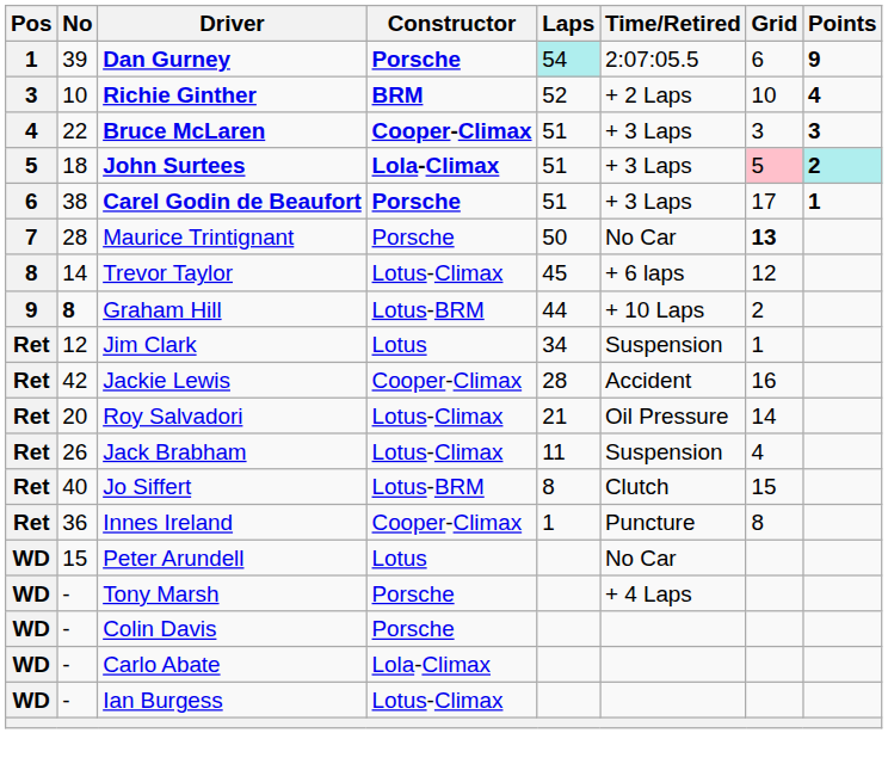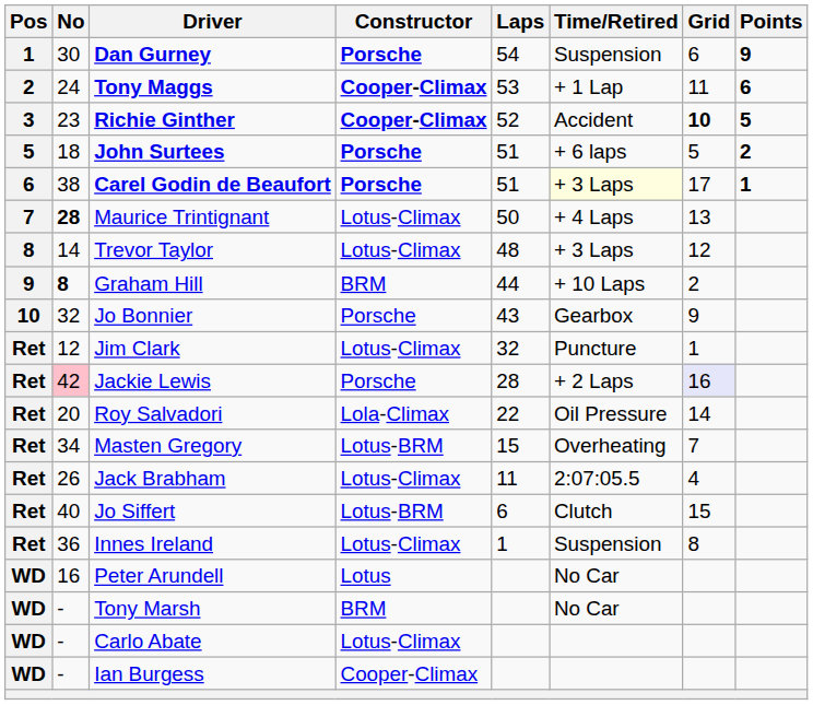Dan Gurney | No: 39 -> 30
Dan Gurney | Laps: paleturquoise background -> no background
Dan Gurney | Time/Retired: 2:07:05.5 -> Suspension
+ row: 2 | 24 | Tony Maggs | Cooper-Climax | 53 | + 1 Lap | 11 | 6
Richie Ginther | No: 10 -> 23
Richie Ginther | Constructor: BRM -> Cooper-Climax
Richie Ginther | Time/Retired: + 2 Laps -> Accident
Richie Ginther | Grid: normal -> bold
Richie Ginther | Points: 4 -> 5
- row: 4 | 22 | Bruce McLaren | Cooper-Climax | 51 | + 3 Laps | 3 | 3
John Surtees | Constructor: Lola-Climax -> Porsche
John Surtees | Time/Retired: + 3 Laps -> + 6 laps
John Surtees | Grid: pink background -> no background
John Surtees | Points: paleturquoise background -> no background
Carel Godin de Beaufort | Time/Retired: no background -> lightyellow background
Maurice Trintignant | No: normal -> bold
Maurice Trintignant | Constructor: Porsche -> Lotus-Climax
Maurice Trintignant | Time/Retired: No Car -> + 4 Laps
Maurice Trintignant | Grid: bold -> normal
Trevor Taylor | Laps: 45 -> 48
Trevor Taylor | Time/Retired: + 6 laps -> + 3 Laps
Graham Hill | Constructor: Lotus-BRM -> BRM
+ row: 10 | 32 | Jo Bonnier | Porsche | 43 | Gearbox | 9
Jim Clark | Constructor: Lotus -> Lotus-Climax
Jim Clark | Laps: 34 -> 32
Jim Clark | Time/Retired: Suspension -> Puncture
Jackie Lewis | No: no background -> pink background
Jackie Lewis | Constructor: Cooper-Climax -> Porsche
Jackie Lewis | Time/Retired: Accident -> + 2 Laps
Jackie Lewis | Grid: no background -> lavender background
Roy Salvadori | Constructor: Lotus-Climax -> Lola-Climax
Roy Salvadori | Laps: 21 -> 22
+ row: Ret | 34 | Masten Gregory | Lotus-BRM | 15 | Overheating | 7
Jack Brabham | Time/Retired: Suspension -> 2:07:05.5
Jo Siffert | Laps: 8 -> 6
Innes Ireland | Constructor: Cooper-Climax -> Lotus-Climax
Innes Ireland | Time/Retired: Puncture -> Suspension
Peter Arundell | No: 15 -> 16
Tony Marsh | Constructor: Porsche -> BRM
Tony Marsh | Time/Retired: + 4 Laps -> No Car
- row: WD | - | Colin Davis | Porsche
Carlo Abate | Constructor: Lola-Climax -> Lotus-Climax
Ian Burgess | Constructor: Lotus-Climax -> Cooper-Climax
